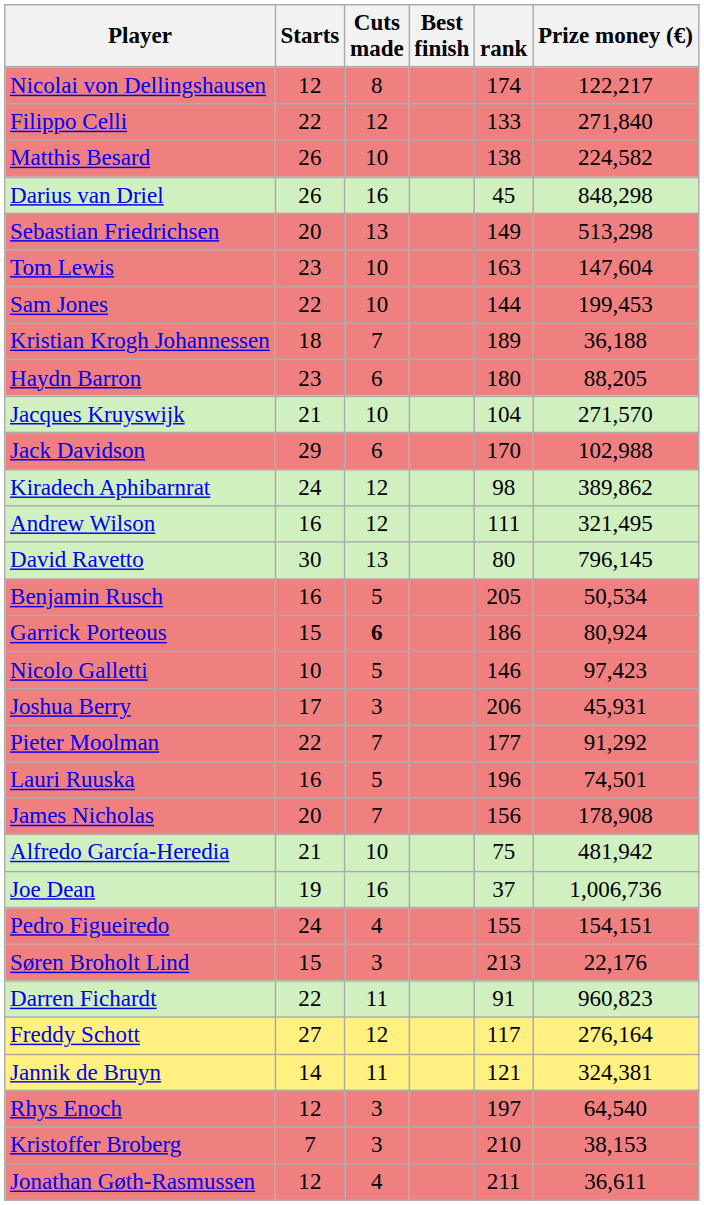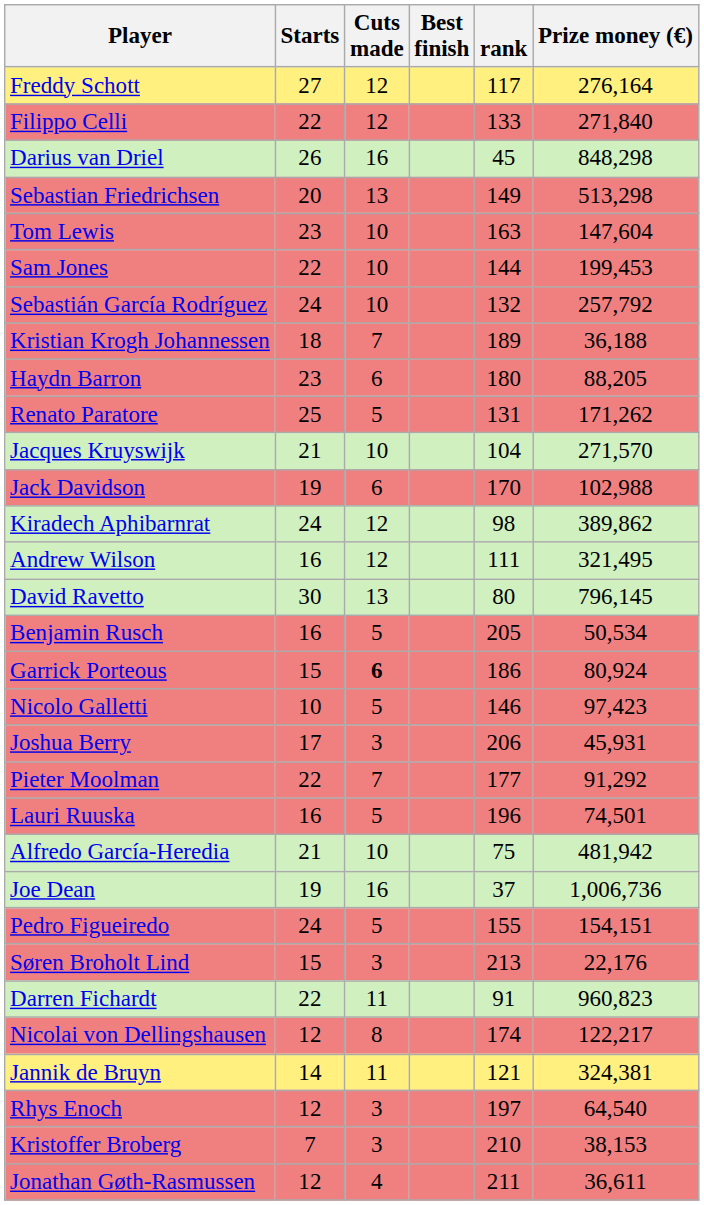rows swapped: Freddy Schott <-> Nicolai von Dellingshausen
- row: Matthis Besard | 26 | 10 | 138 | 224,582
+ row: Sebastián García Rodríguez | 24 | 10 | 132 | 257,792
+ row: Renato Paratore | 25 | 5 | 131 | 171,262
Jack Davidson | Starts: 29 -> 19
- row: James Nicholas | 20 | 7 | 156 | 178,908
Pedro Figueiredo | Cuts made: 4 -> 5
